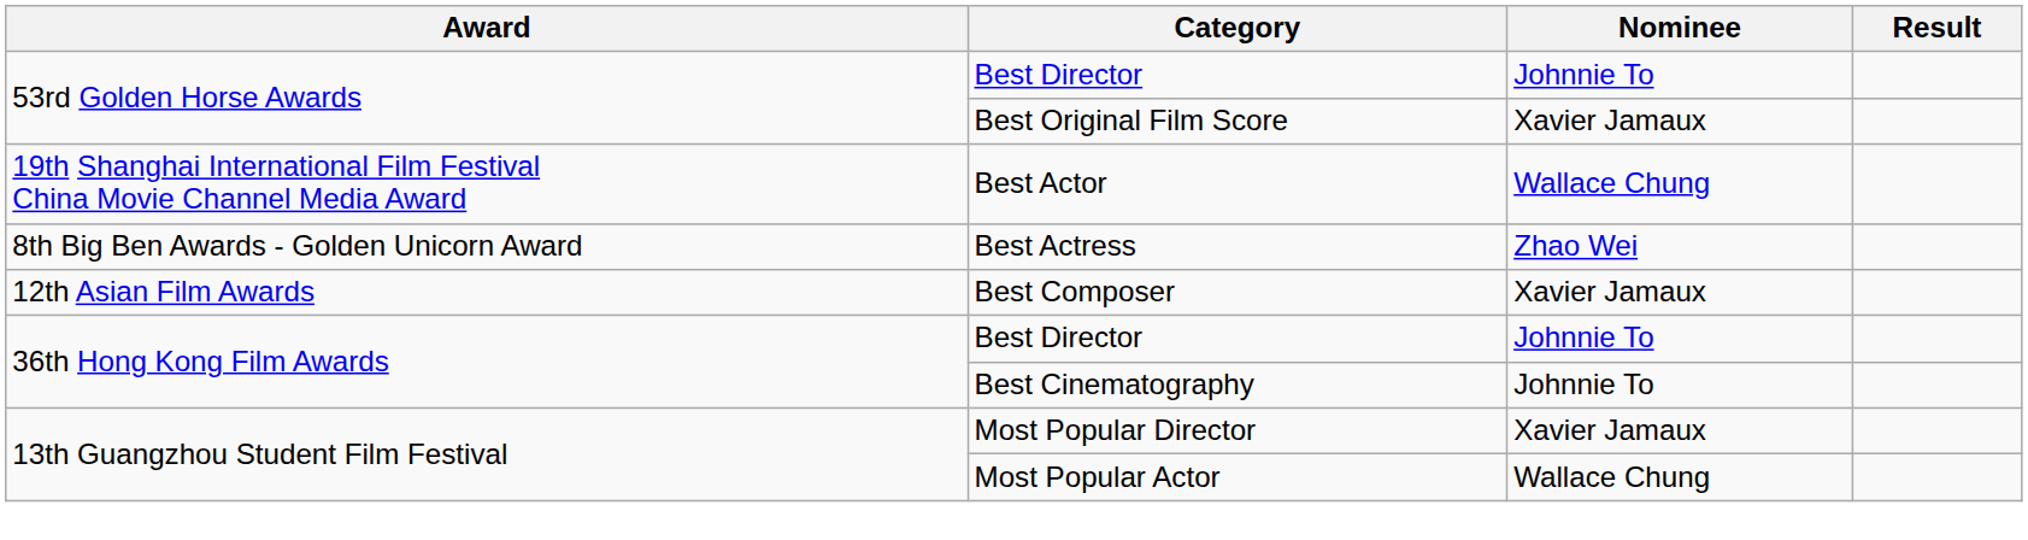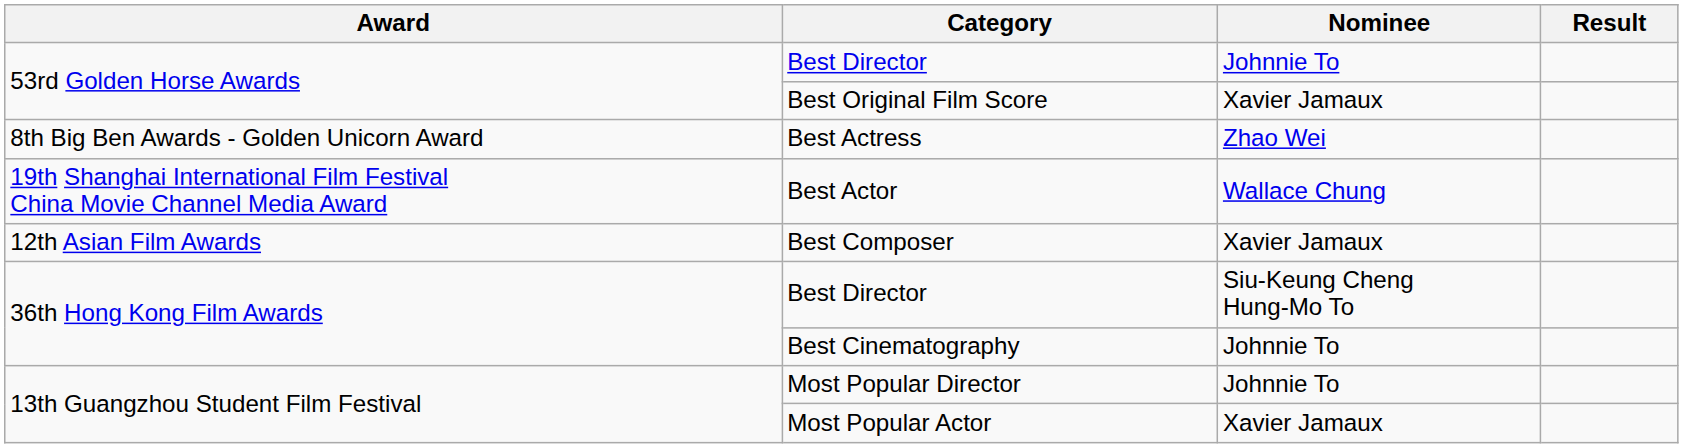rows swapped: Best Actor <-> Best Actress
36th Hong Kong Film Awards / Best Director | Nominee: Johnnie To -> Siu-Keung Cheng Hung-Mo To
Most Popular Director | Nominee: Xavier Jamaux -> Johnnie To
Most Popular Actor | Nominee: Wallace Chung -> Xavier Jamaux
